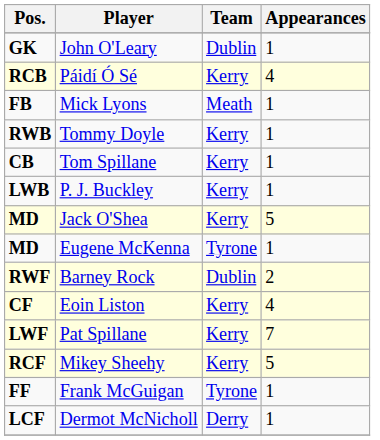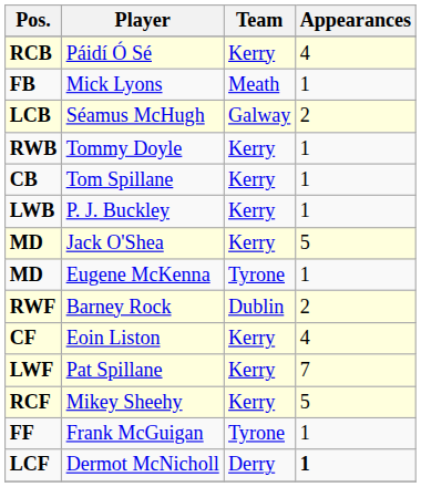- row: GK | John O'Leary | Dublin | 1
+ row: LCB | Séamus McHugh | Galway | 2
Dermot McNicholl | Appearances: normal -> bold
